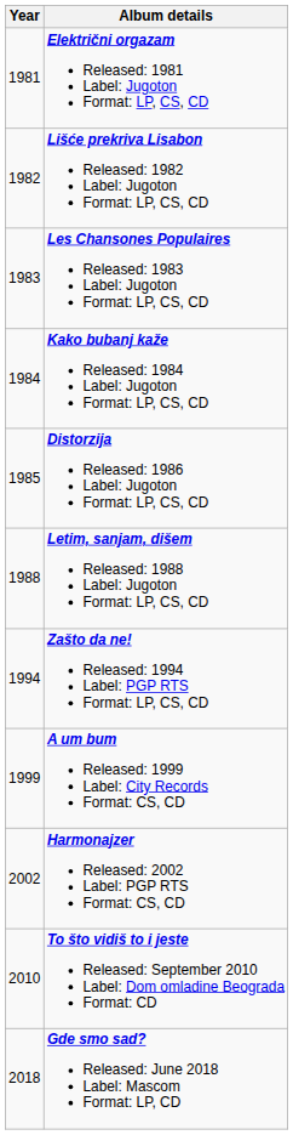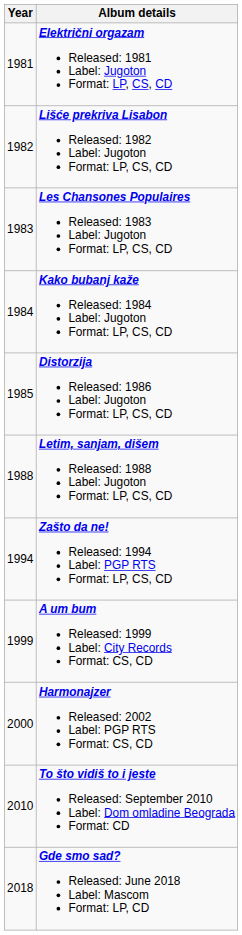Harmonajzer Released: 2002 Label: PGP RTS Format: CS, CD | Year: 2002 -> 2000
